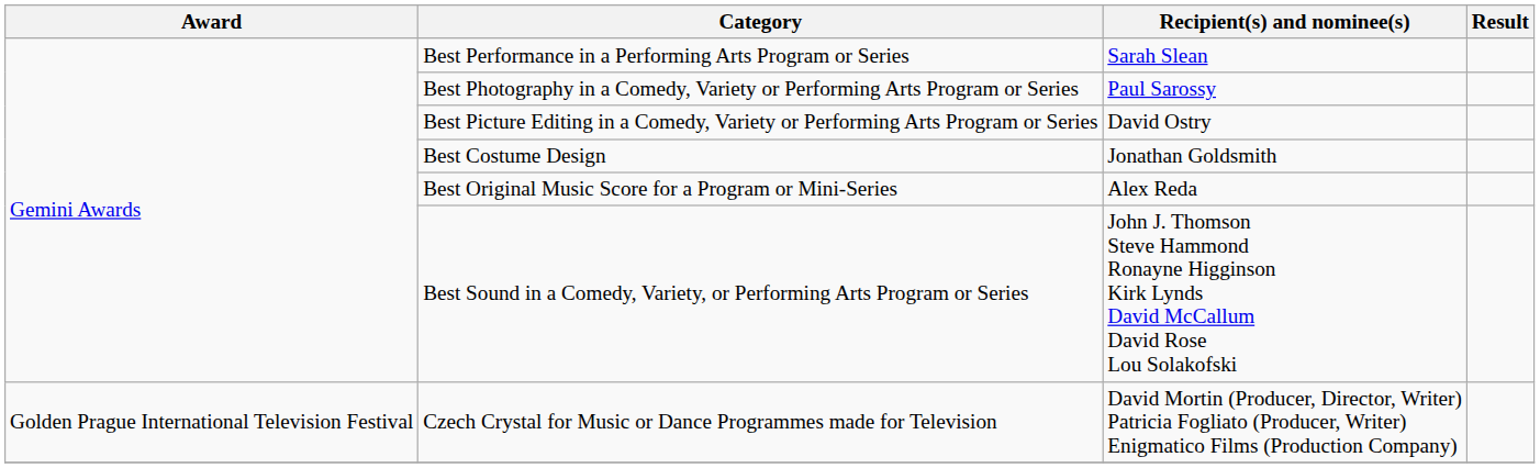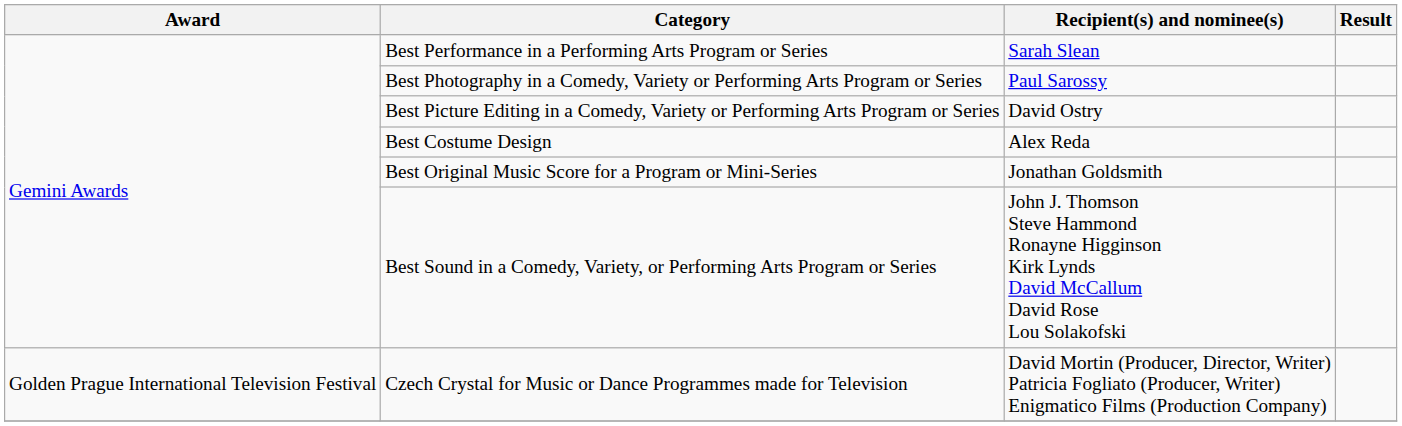Best Costume Design | Recipient(s) and nominee(s): Jonathan Goldsmith -> Alex Reda
Best Original Music Score for a Program or Mini-Series | Recipient(s) and nominee(s): Alex Reda -> Jonathan Goldsmith
